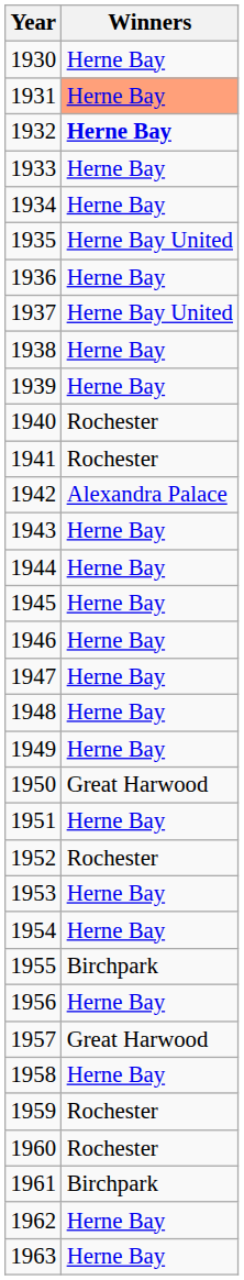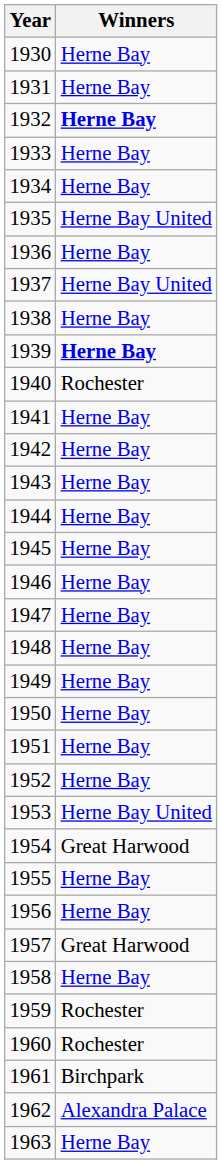1931 | Winners: lightsalmon background -> no background
1939 | Winners: normal -> bold
1941 | Winners: Rochester -> Herne Bay
1942 | Winners: Alexandra Palace -> Herne Bay
1950 | Winners: Great Harwood -> Herne Bay
1952 | Winners: Rochester -> Herne Bay
1953 | Winners: Herne Bay -> Herne Bay United
1954 | Winners: Herne Bay -> Great Harwood
1955 | Winners: Birchpark -> Herne Bay
1962 | Winners: Herne Bay -> Alexandra Palace
